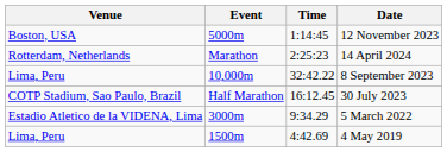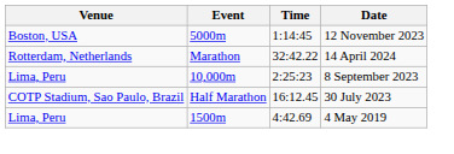14 April 2024 | Time: 2:25:23 -> 32:42.22
8 September 2023 | Time: 32:42.22 -> 2:25:23
- row: Estadio Atletico de la VIDENA, Lima | 3000m | 9:34.29 | 5 March 2022
